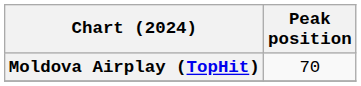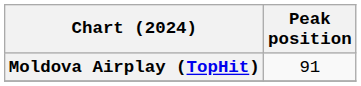Moldova Airplay (TopHit) | Peak position: 70 -> 91
